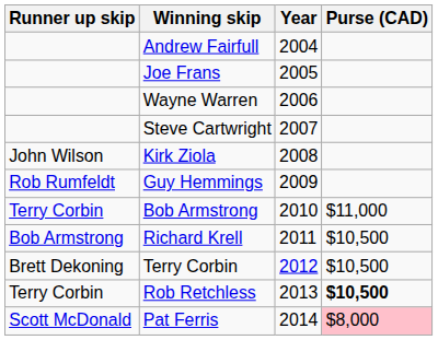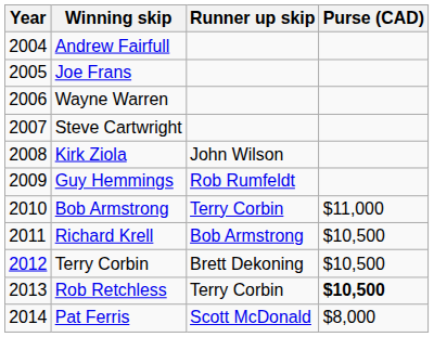columns swapped: Year <-> Runner up skip
Pat Ferris | Purse (CAD): pink background -> no background
